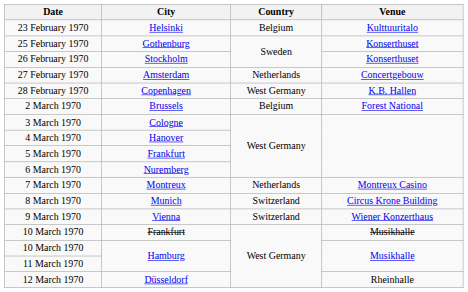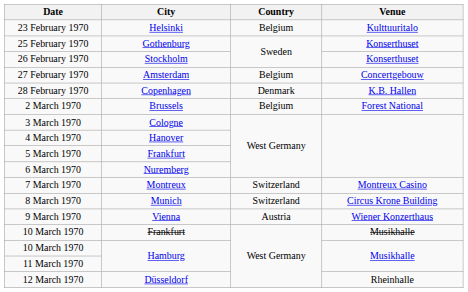27 February 1970 | Country: Netherlands -> Belgium
28 February 1970 | Country: West Germany -> Denmark
7 March 1970 | Country: Netherlands -> Switzerland
9 March 1970 | Country: Switzerland -> Austria
